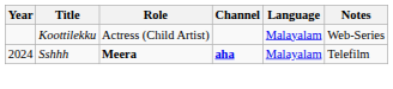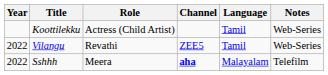Koottilekku | Language: Malayalam -> Tamil
+ row: 2022 | Vilangu | Revathi | ZEE5 | Tamil | Web-Series
Sshhh | Year: 2024 -> 2022
Sshhh | Role: bold -> normal
